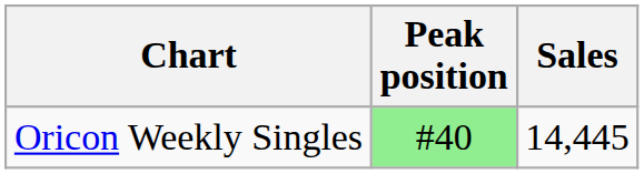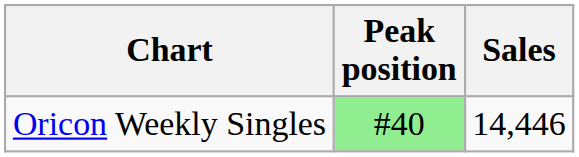Oricon Weekly Singles | Sales: 14,445 -> 14,446
